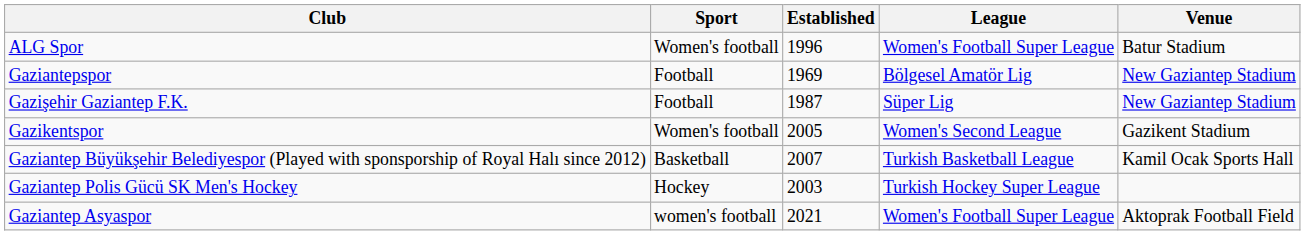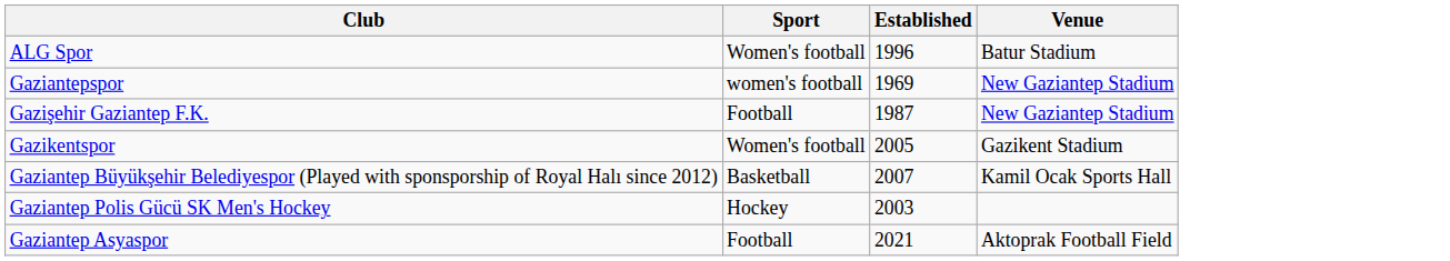- column: League | Women's Football Super League | Bölgesel Amatör Lig | Süper Lig | Women's Second League | Turkish Basketball League | Turkish Hockey Super League | Women's Football Super League
Gaziantepspor | Sport: Football -> women's football
Gaziantep Asyaspor | Sport: women's football -> Football
